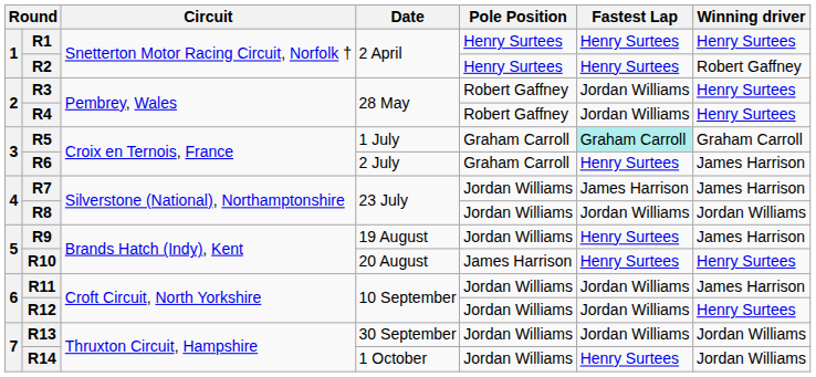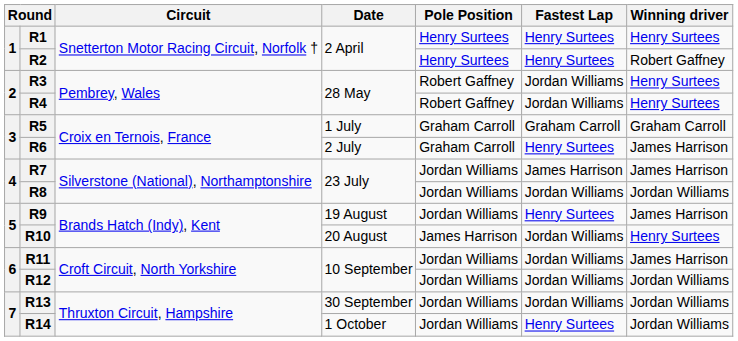R5 | Fastest Lap: paleturquoise background -> no background
R10 | Fastest Lap: Henry Surtees -> Jordan Williams
R12 | Winning driver: Henry Surtees -> Jordan Williams
